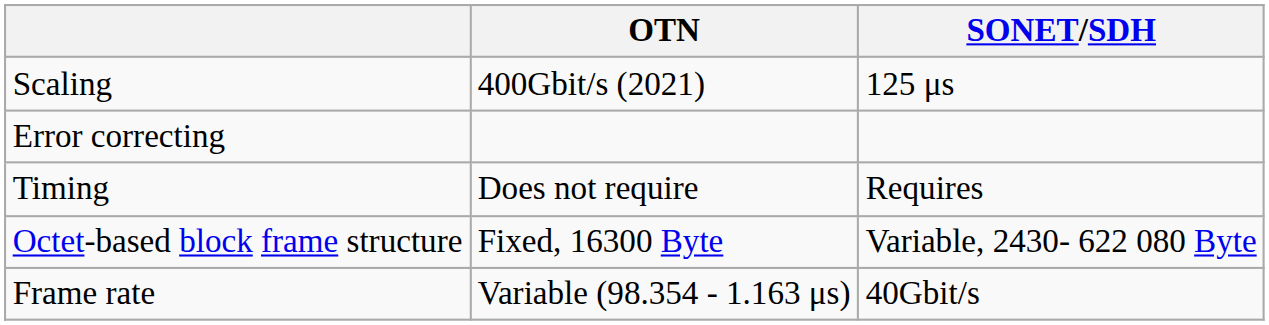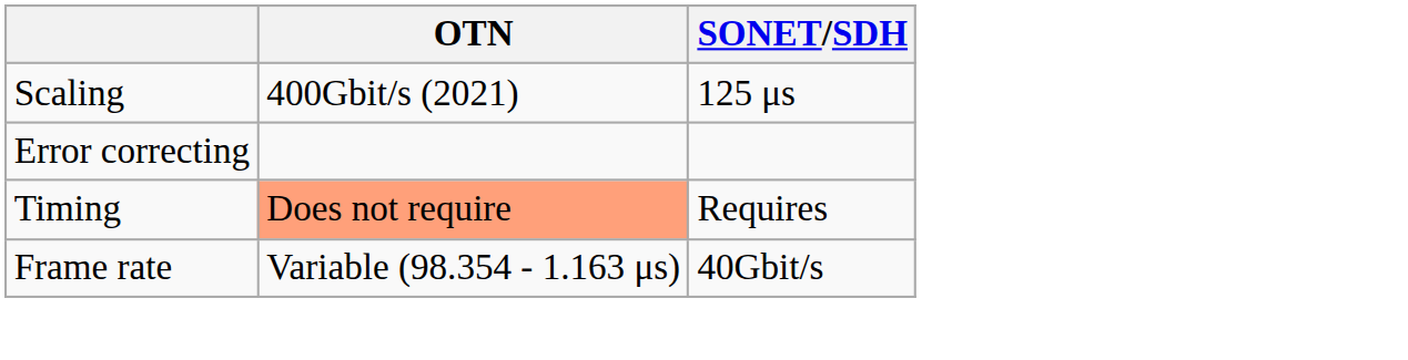Timing | OTN: no background -> lightsalmon background
- row: Octet-based block frame structure | Fixed, 16300 Byte | Variable, 2430- 622 080 Byte
